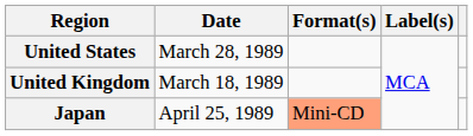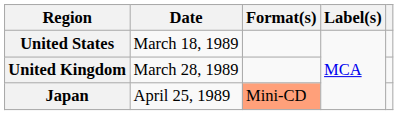United States | Date: March 28, 1989 -> March 18, 1989
United Kingdom | Date: March 18, 1989 -> March 28, 1989
